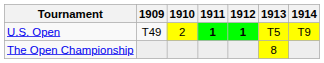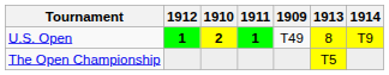columns swapped: 1909 <-> 1912
U.S. Open | 1910: normal -> bold
U.S. Open | 1913: T5 -> 8
The Open Championship | 1913: 8 -> T5
